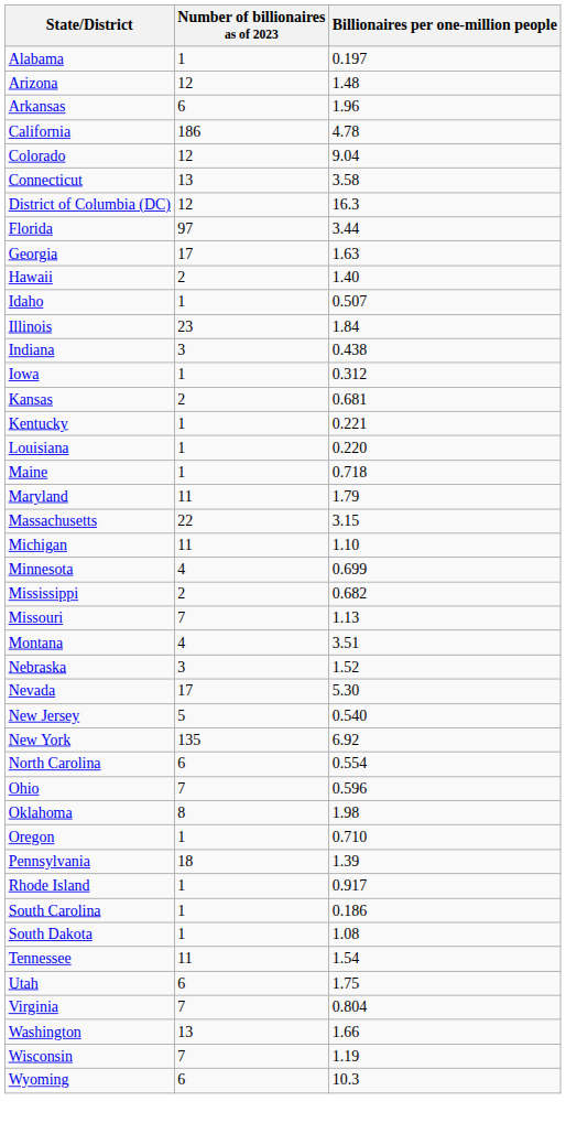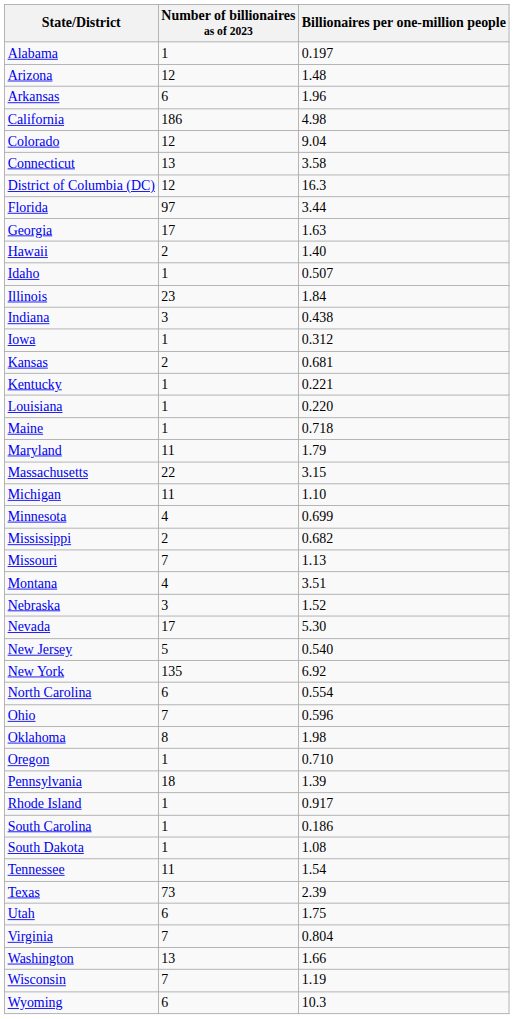California | Billionaires per one-million people: 4.78 -> 4.98
+ row: Texas | 73 | 2.39
